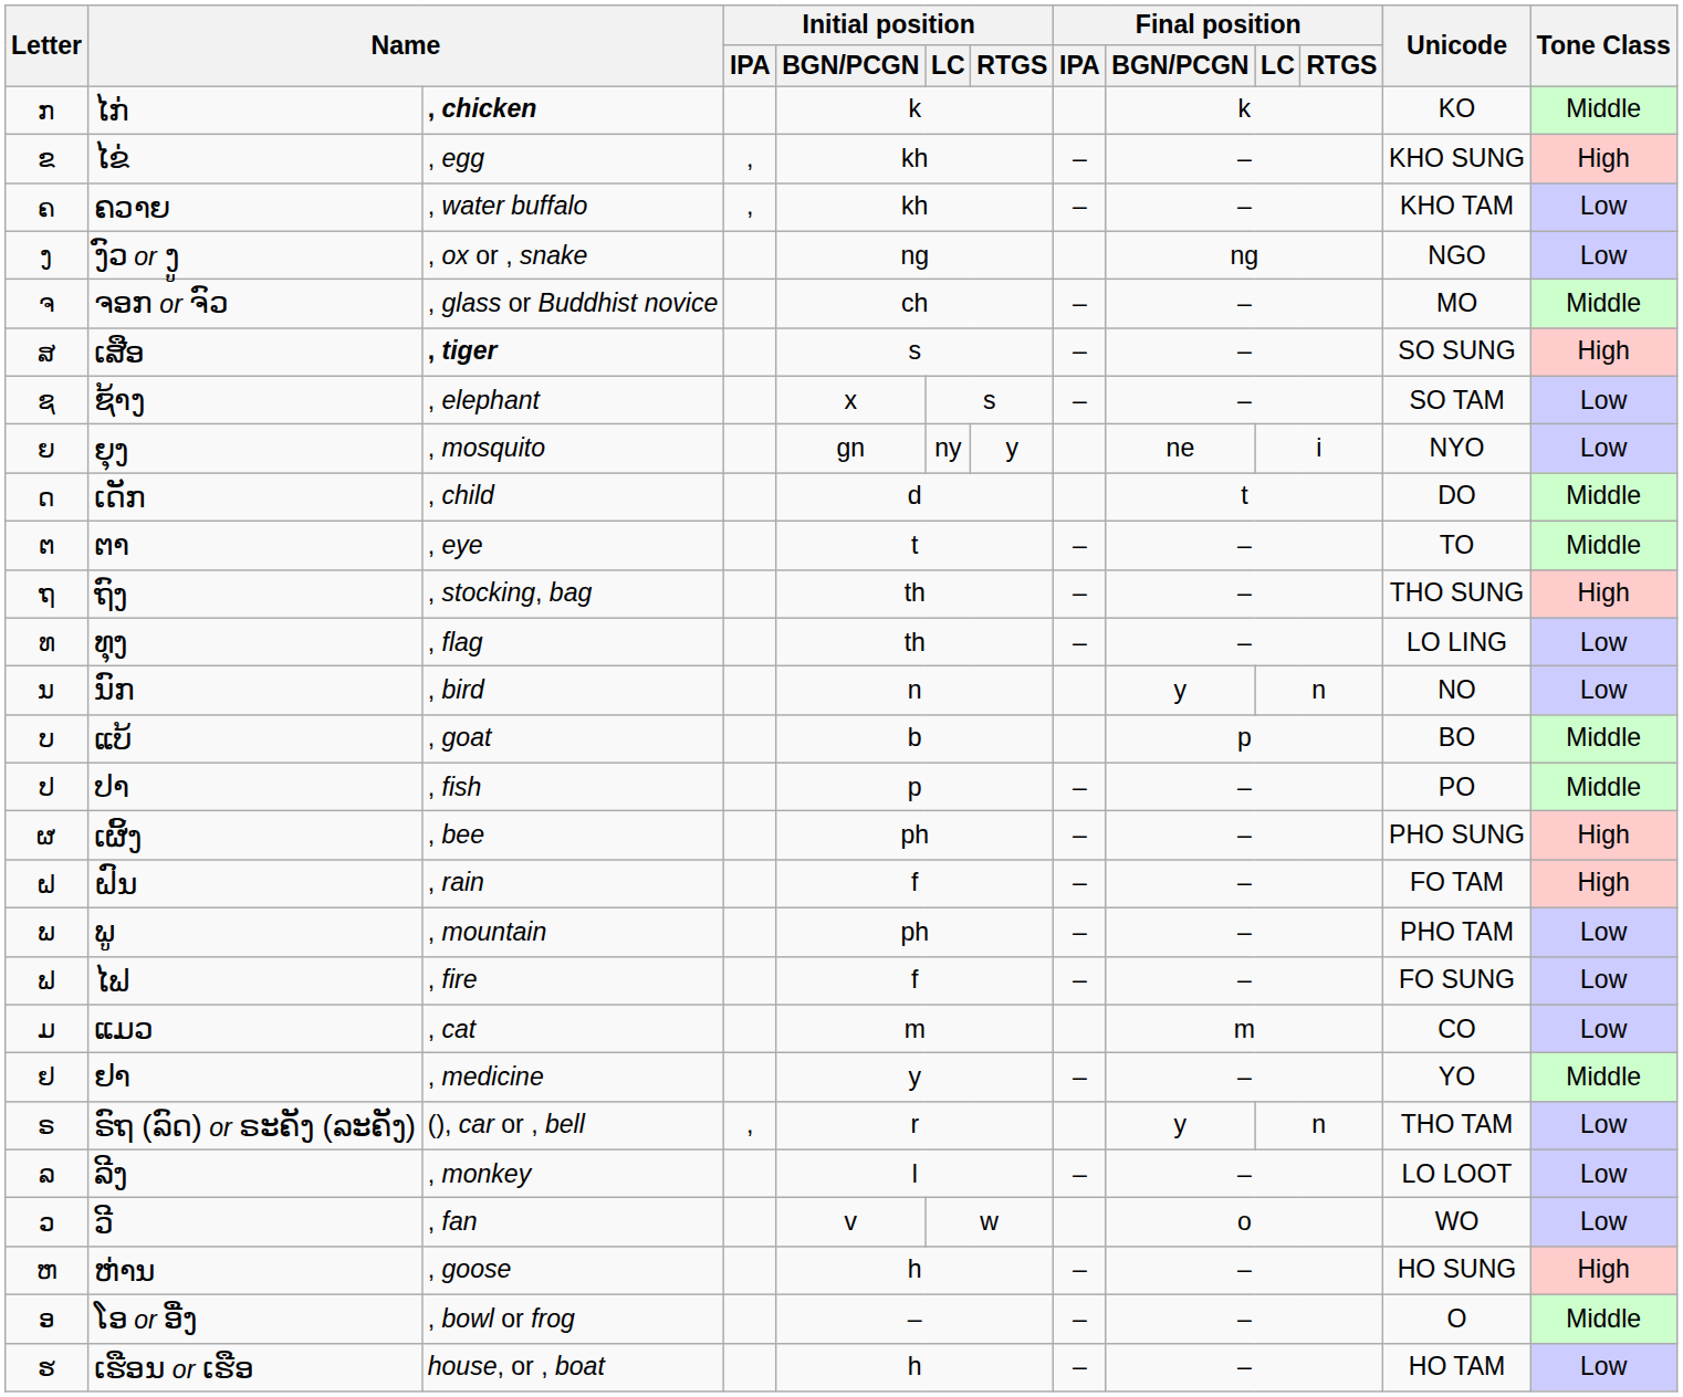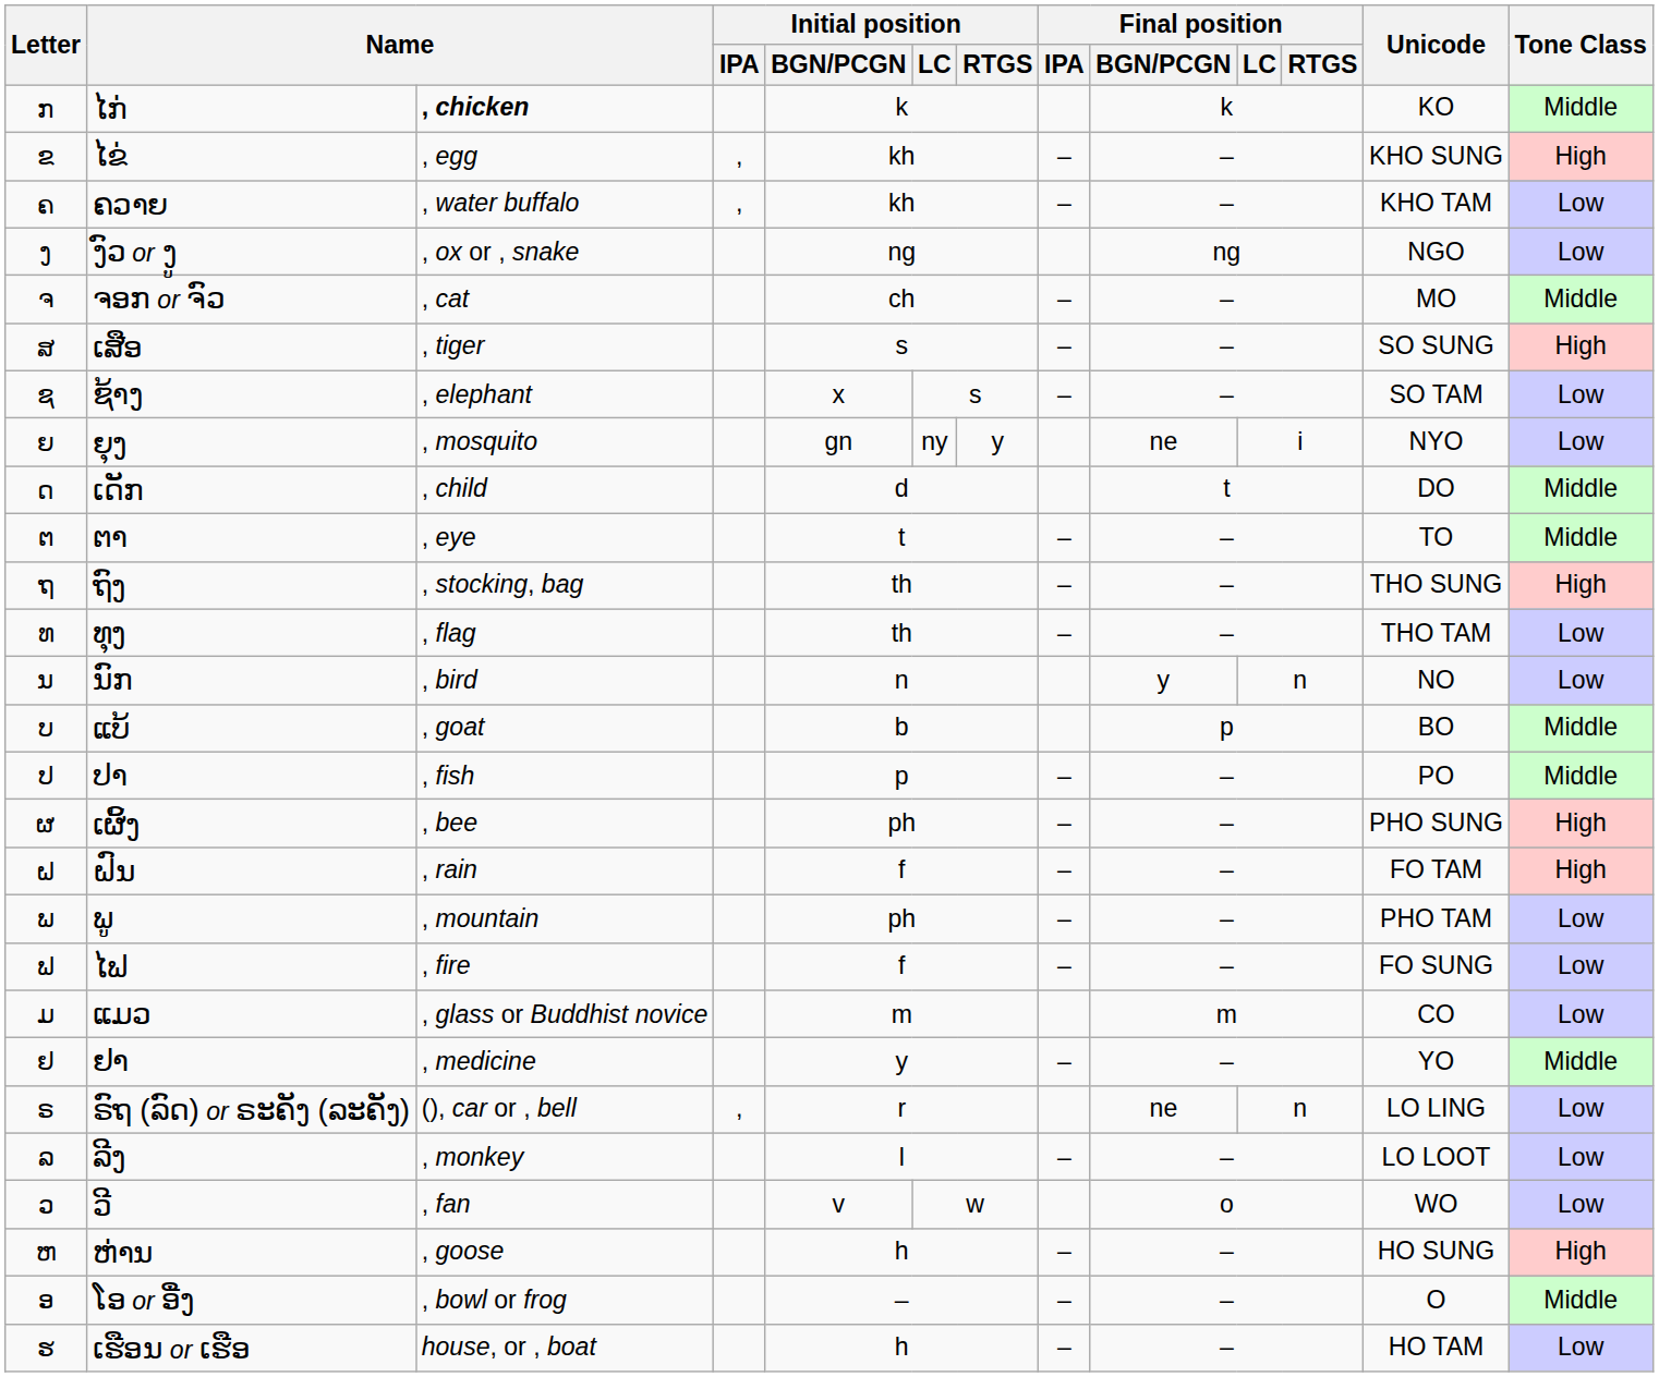ຈອກ or ຈົວ | column 3: , glass or Buddhist novice -> , cat
ເສືອ | column 3: bold -> normal
ທຸງ | Unicode: LO LING -> THO TAM
ແມວ | column 3: , cat -> , glass or Buddhist novice
ຣົຖ (ລົດ) or ຣະຄັງ (ລະຄັງ) | Final position / BGN/PCGN: y -> ne
ຣົຖ (ລົດ) or ຣະຄັງ (ລະຄັງ) | Unicode: THO TAM -> LO LING
